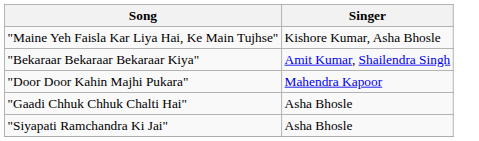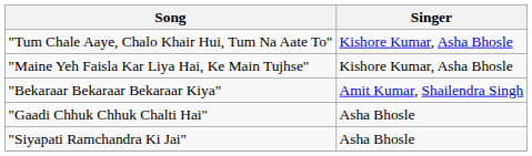+ row: "Tum Chale Aaye, Chalo Khair Hui, Tum Na Aate To" | Kishore Kumar, Asha Bhosle
- row: "Door Door Kahin Majhi Pukara" | Mahendra Kapoor
